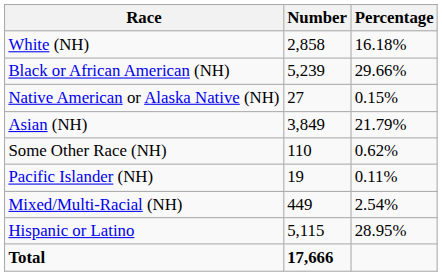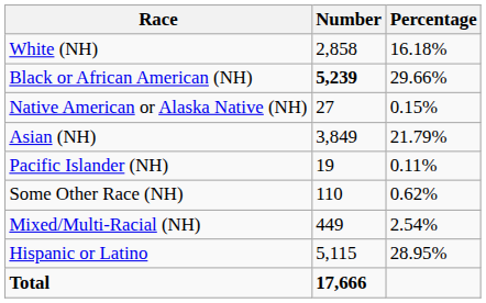Black or African American (NH) | Number: normal -> bold
rows swapped: Pacific Islander (NH) <-> Some Other Race (NH)
